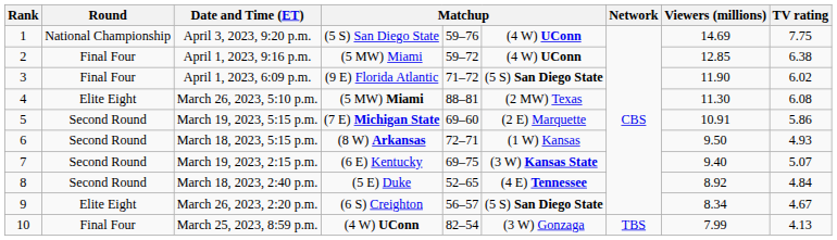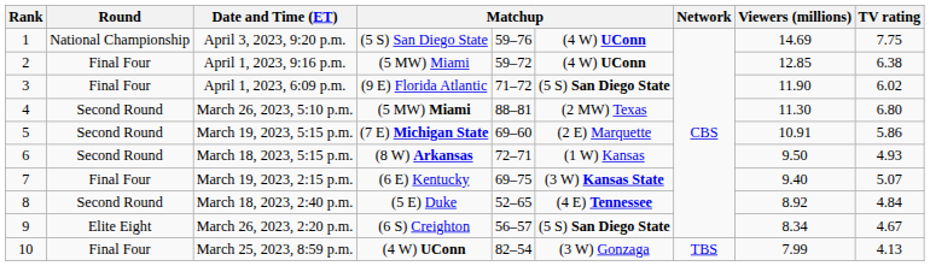March 26, 2023, 5:10 p.m. | Round: Elite Eight -> Second Round
March 26, 2023, 5:10 p.m. | TV rating: 6.08 -> 6.80
March 19, 2023, 2:15 p.m. | Round: Second Round -> Final Four
